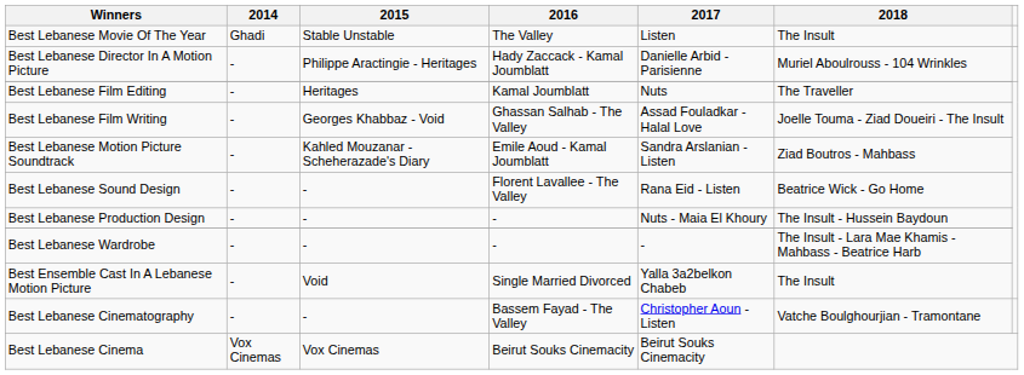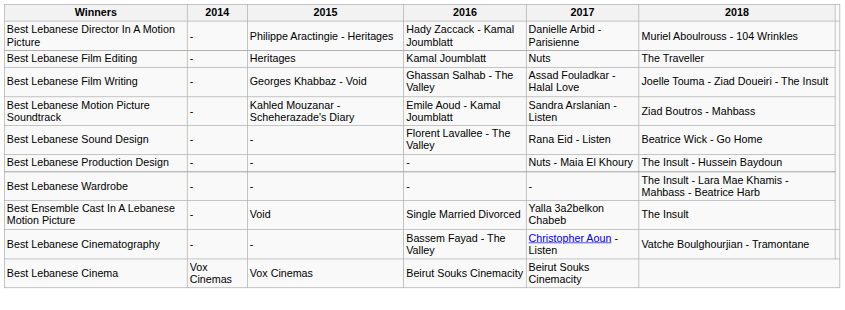- row: Best Lebanese Movie Of The Year | Ghadi | Stable Unstable | The Valley | Listen | The Insult
